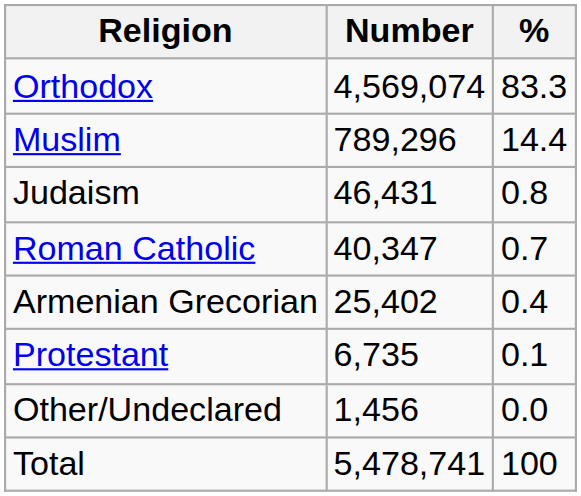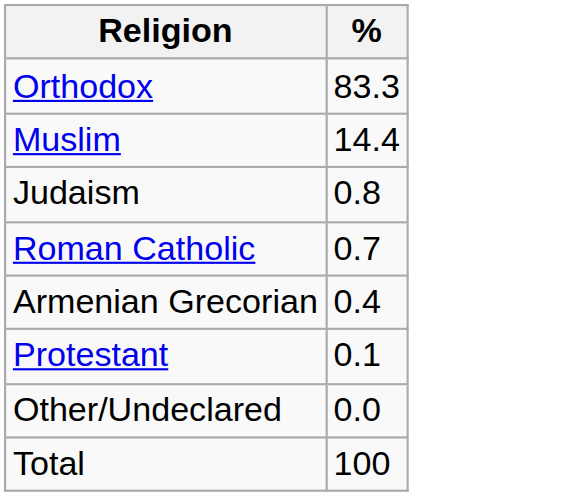- column: Number | 4,569,074 | 789,296 | 46,431 | 40,347 | 25,402 | 6,735 | 1,456 | 5,478,741
